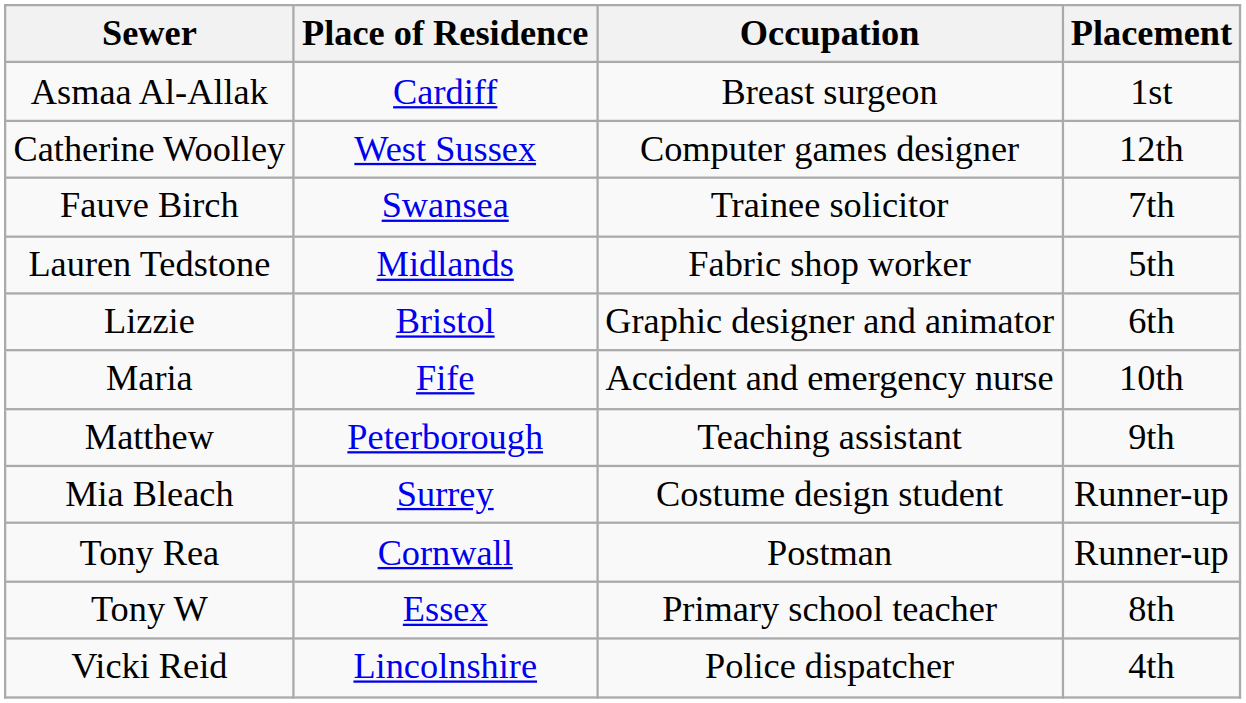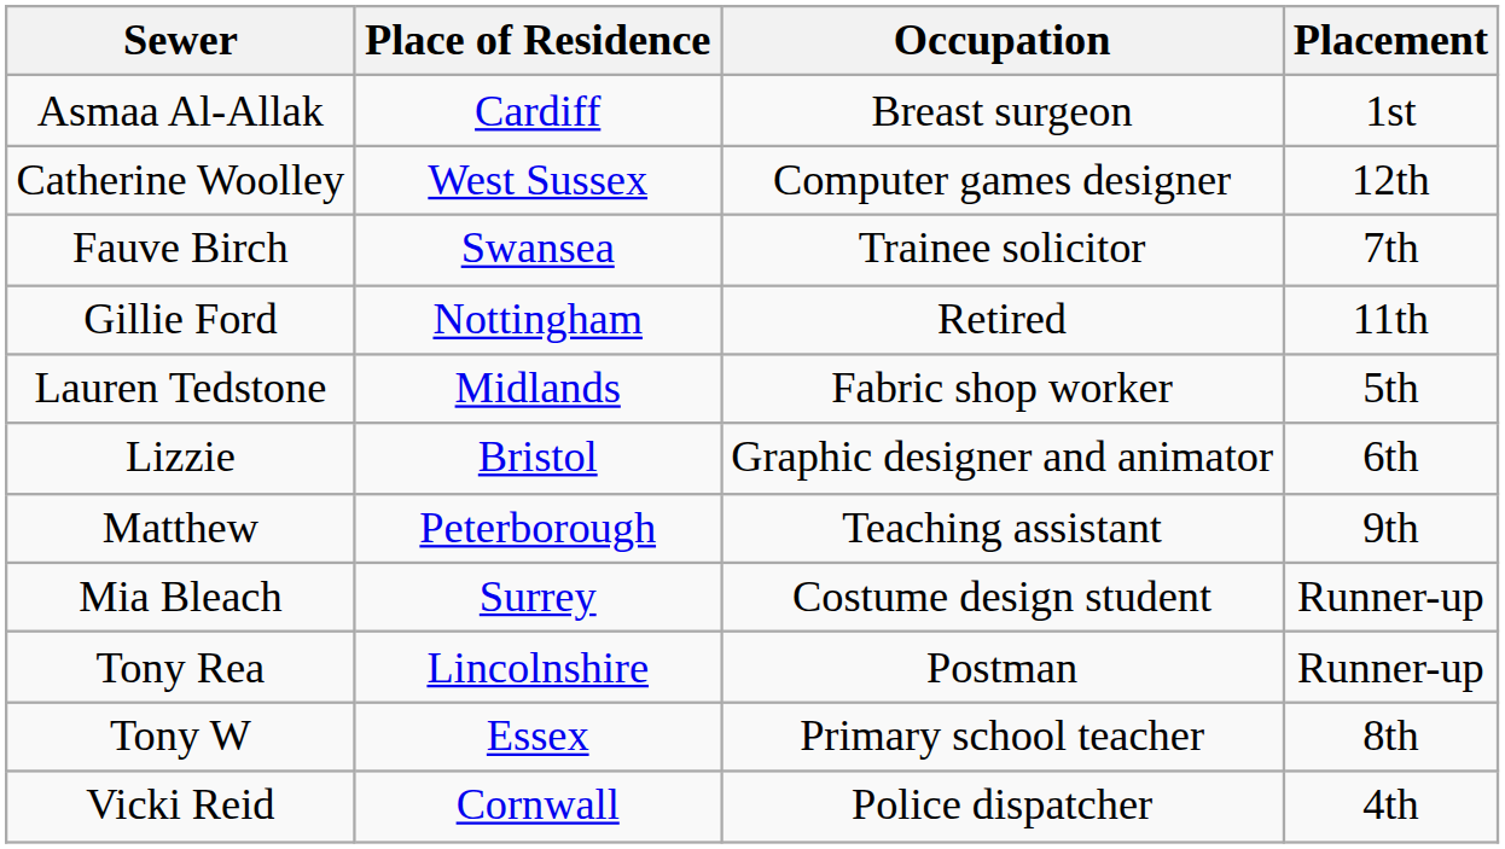+ row: Gillie Ford | Nottingham | Retired | 11th
- row: Maria | Fife | Accident and emergency nurse | 10th
Tony Rea | Place of Residence: Cornwall -> Lincolnshire
Vicki Reid | Place of Residence: Lincolnshire -> Cornwall
